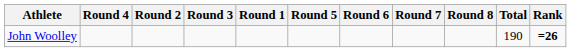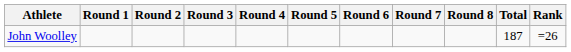columns swapped: Round 1 <-> Round 4
John Woolley | Total: 190 -> 187
John Woolley | Rank: bold -> normal
